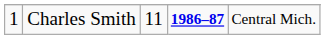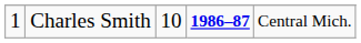Charles Smith | column 3: 11 -> 10
